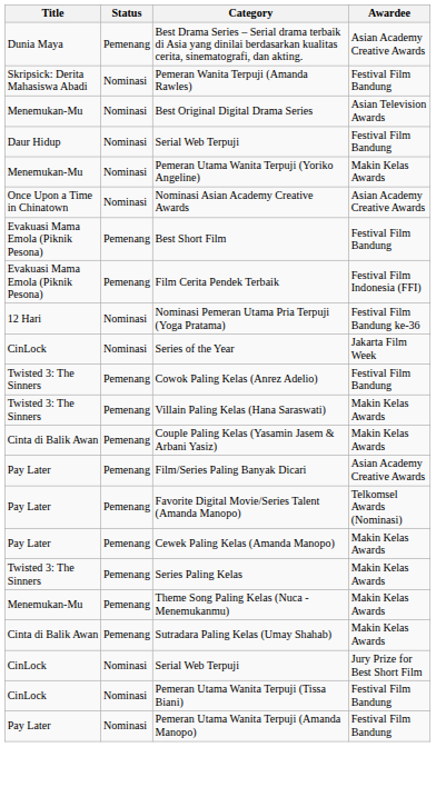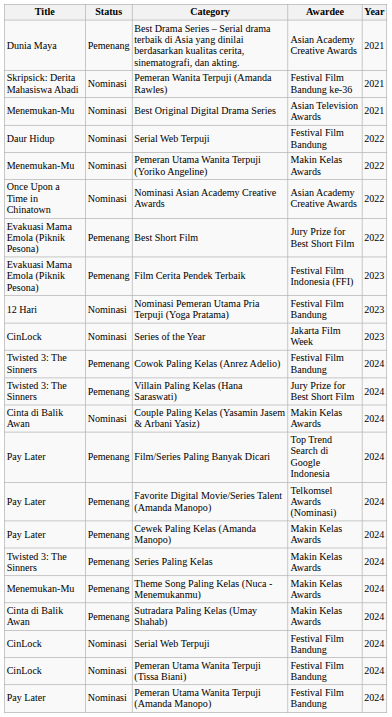+ column: Year | 2021 | 2021 | 2021 | 2022 | 2022 | 2022 | 2022 | 2023 | 2023 | 2023 | 2024 | 2024 | 2024 | 2024 | 2024 | 2024 | 2024 | 2024 | 2024 | 2024 | 2024 | 2024
Pemeran Wanita Terpuji (Amanda Rawles) | Awardee: Festival Film Bandung -> Festival Film Bandung ke-36
Best Short Film | Awardee: Festival Film Bandung -> Jury Prize for Best Short Film
Nominasi Pemeran Utama Pria Terpuji (Yoga Pratama) | Awardee: Festival Film Bandung ke-36 -> Festival Film Bandung
Villain Paling Kelas (Hana Saraswati) | Awardee: Makin Kelas Awards -> Jury Prize for Best Short Film
Couple Paling Kelas (Yasamin Jasem & Arbani Yasiz) | Status: Pemenang -> Nominasi
Film/Series Paling Banyak Dicari | Awardee: Asian Academy Creative Awards -> Top Trend Search di Google Indonesia
CinLock / Serial Web Terpuji | Awardee: Jury Prize for Best Short Film -> Festival Film Bandung
